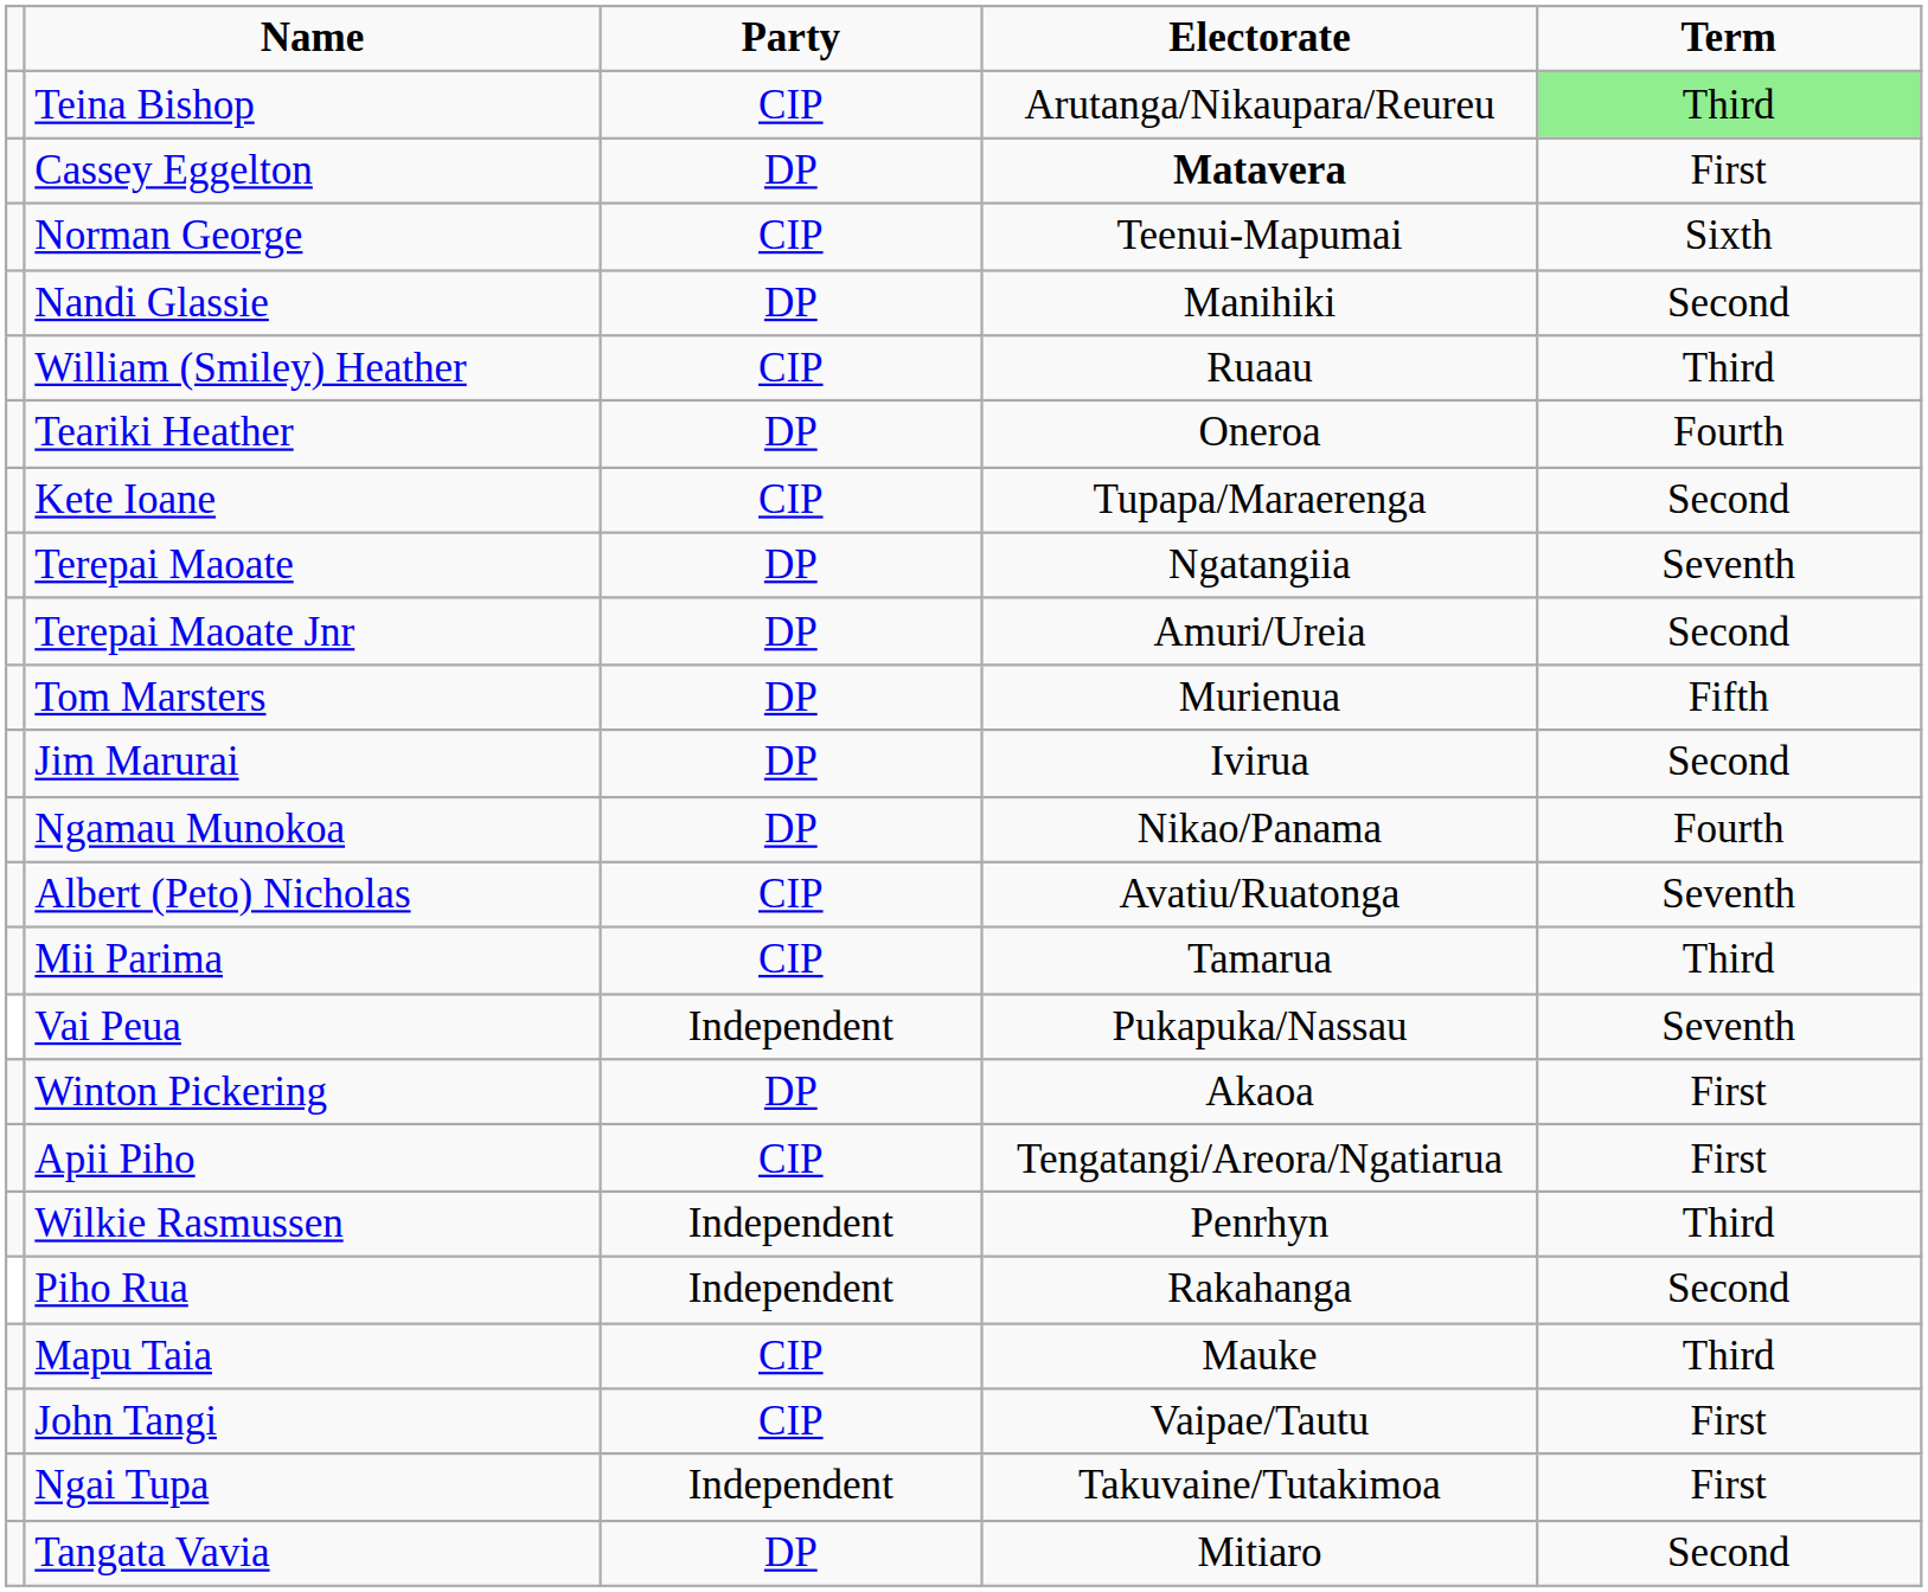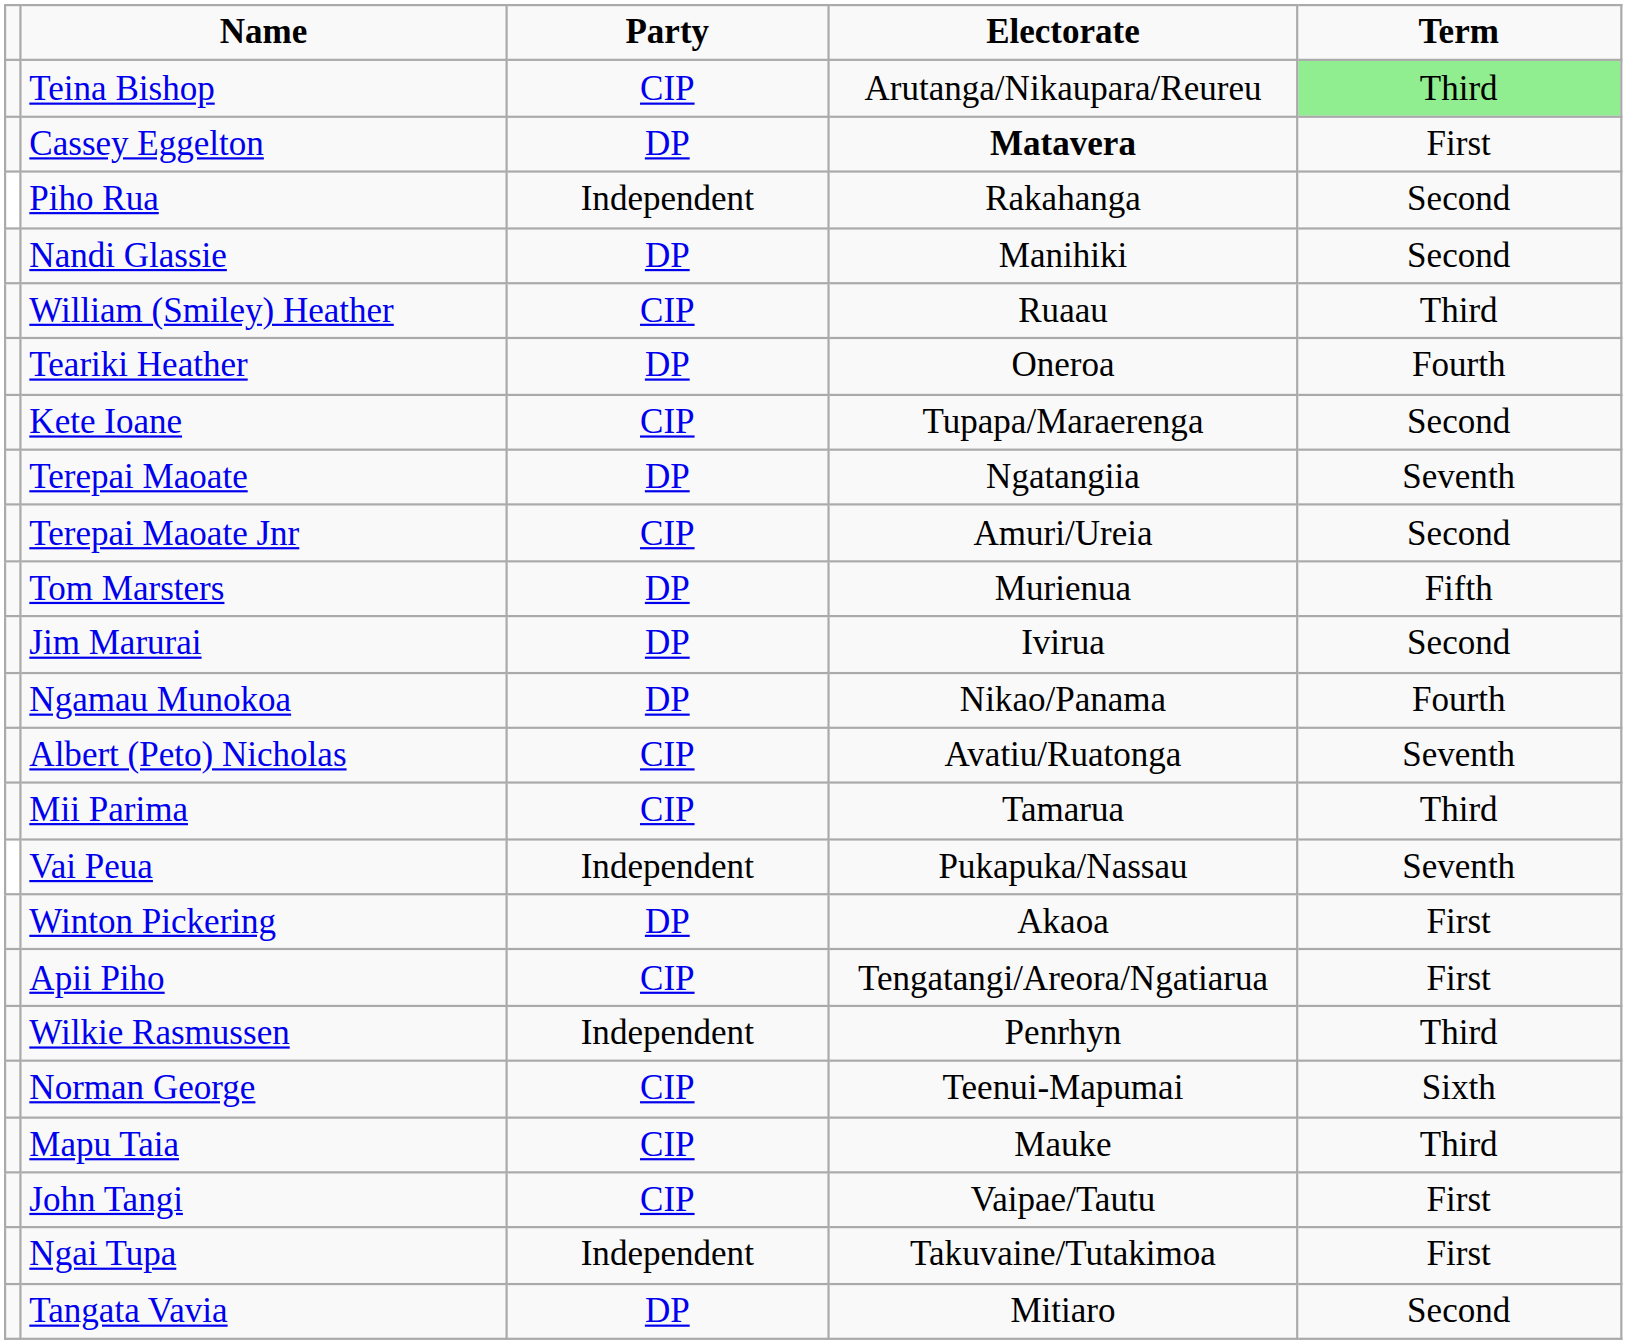rows swapped: Norman George <-> Piho Rua
Terepai Maoate Jnr | Party: DP -> CIP
